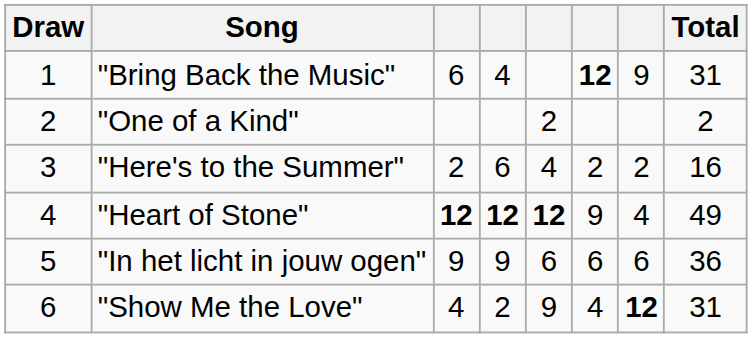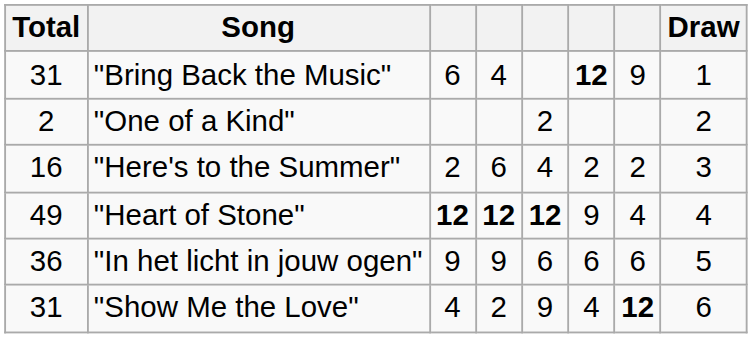columns swapped: Draw <-> Total
